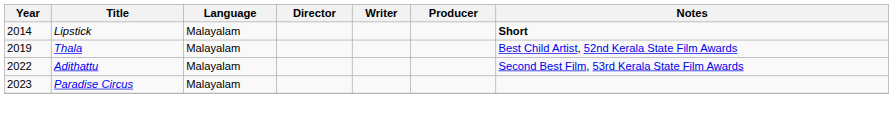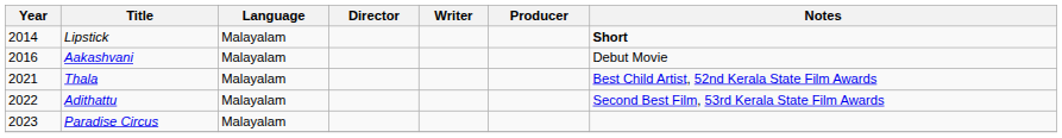+ row: 2016 | Aakashvani | Malayalam | Debut Movie
Thala | Year: 2019 -> 2021
